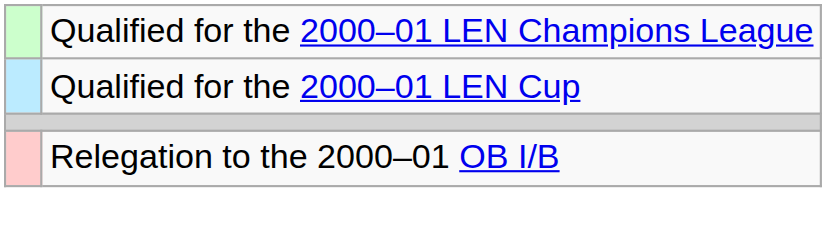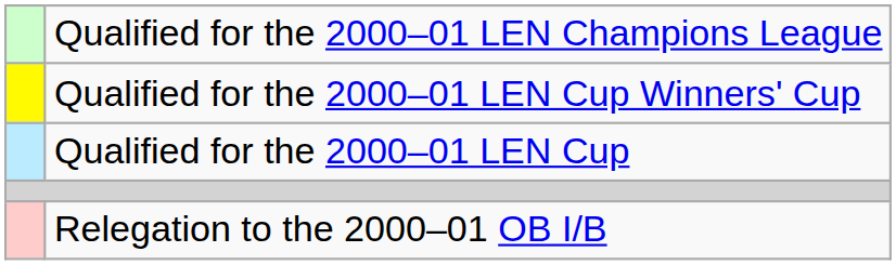+ row: Qualified for the 2000–01 LEN Cup Winners' Cup
